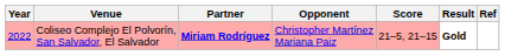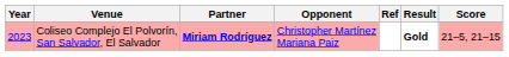columns swapped: Score <-> Ref
Coliseo Complejo El Polvorín, San Salvador, El Salvador | Year: 2022 -> 2023
